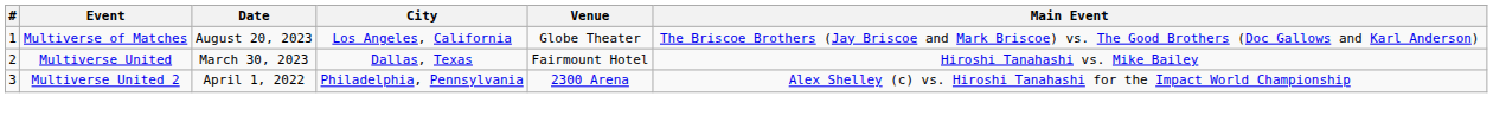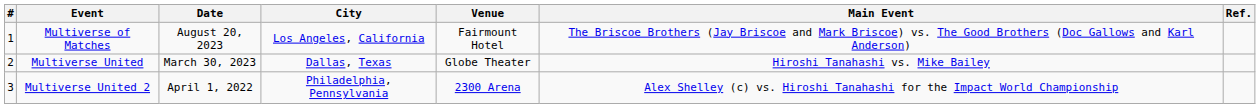+ column: Ref.
Multiverse of Matches | Venue: Globe Theater -> Fairmount Hotel
Multiverse United | Venue: Fairmount Hotel -> Globe Theater
